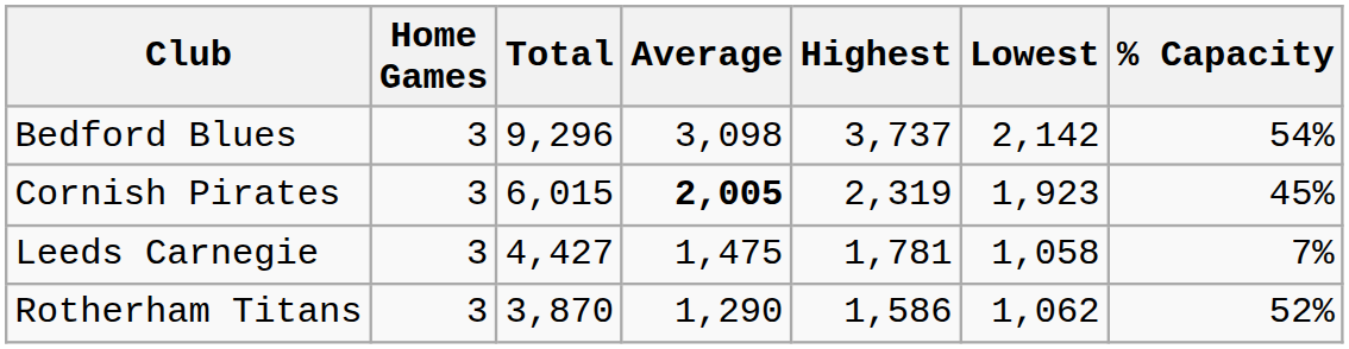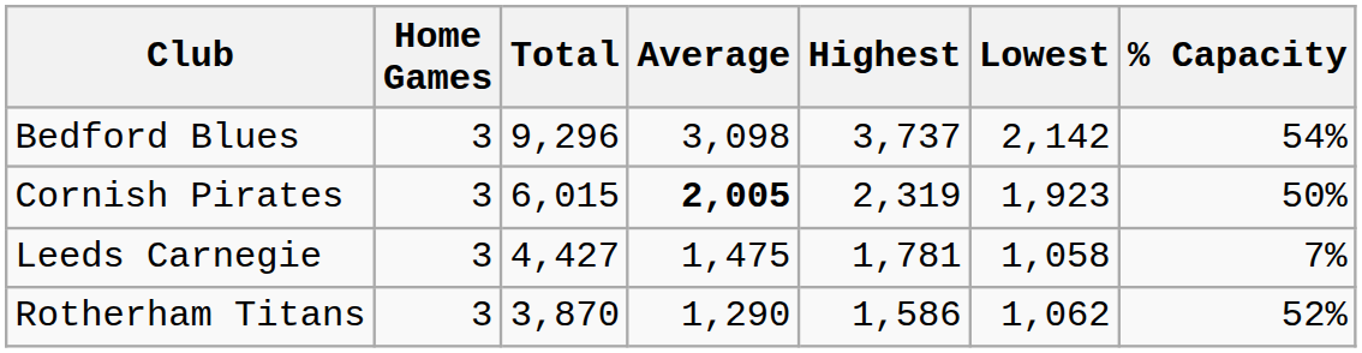Cornish Pirates | % Capacity: 45% -> 50%
